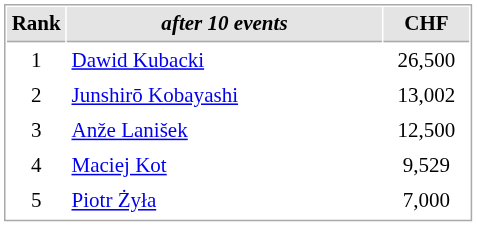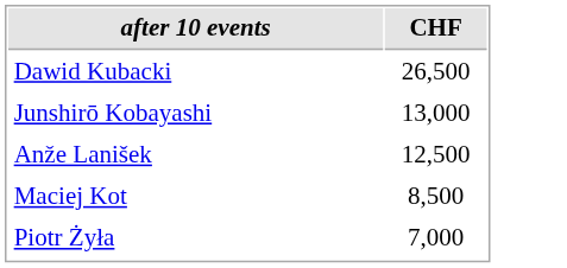- column: Rank | 1 | 2 | 3 | 4 | 5
Junshirō Kobayashi | CHF: 13,002 -> 13,000
Maciej Kot | CHF: 9,529 -> 8,500
